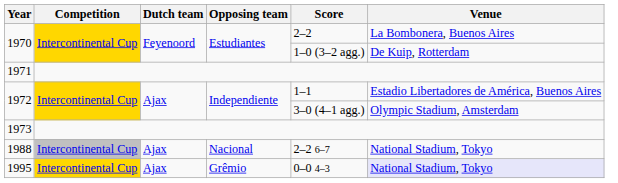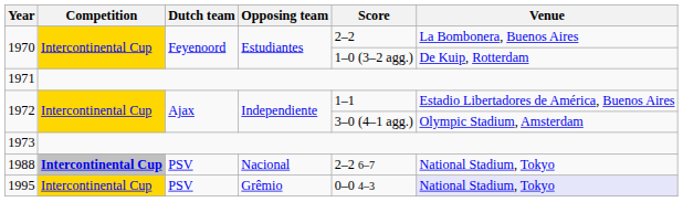1988 | Competition: normal -> bold
1988 | Dutch team: Ajax -> PSV
1995 | Dutch team: Ajax -> PSV
